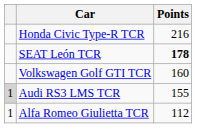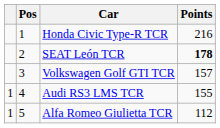+ column: Pos | 1 | 2 | 3 | 4 | 5
Volkswagen Golf GTI TCR | Points: 160 -> 157
Audi RS3 LMS TCR | column 1: lightgrey background -> no background
